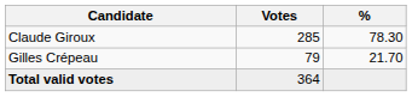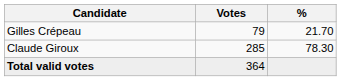rows swapped: Claude Giroux <-> Gilles Crépeau
